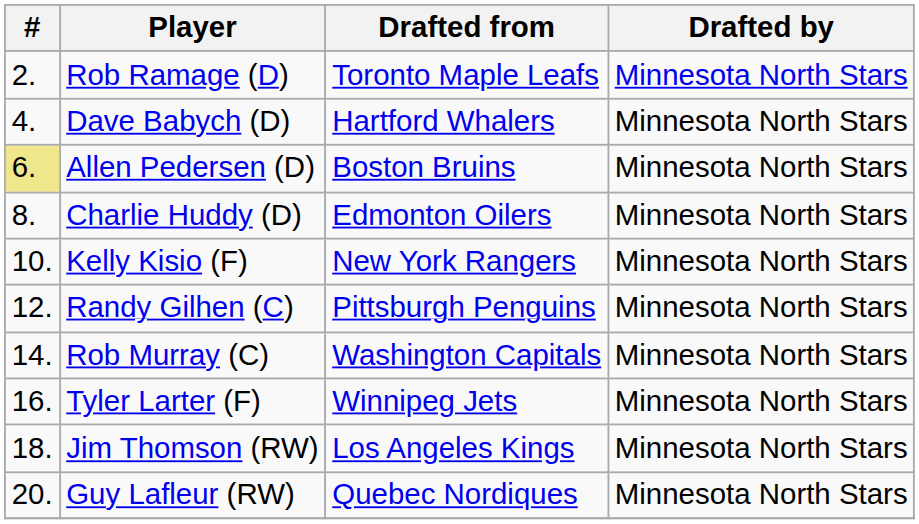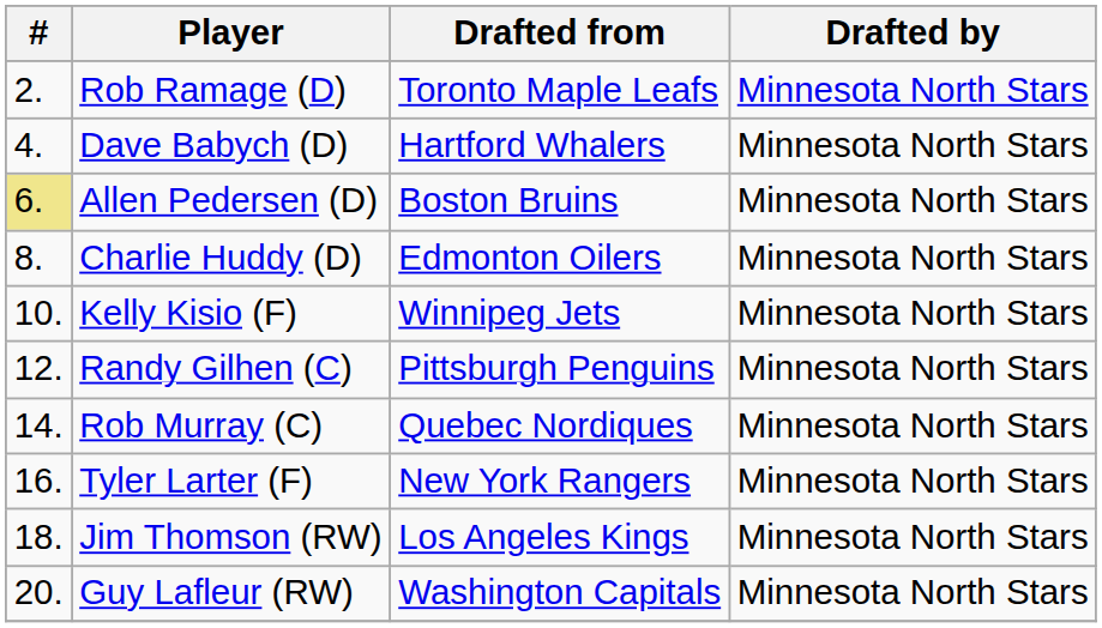Kelly Kisio (F) | Drafted from: New York Rangers -> Winnipeg Jets
Rob Murray (C) | Drafted from: Washington Capitals -> Quebec Nordiques
Tyler Larter (F) | Drafted from: Winnipeg Jets -> New York Rangers
Guy Lafleur (RW) | Drafted from: Quebec Nordiques -> Washington Capitals
